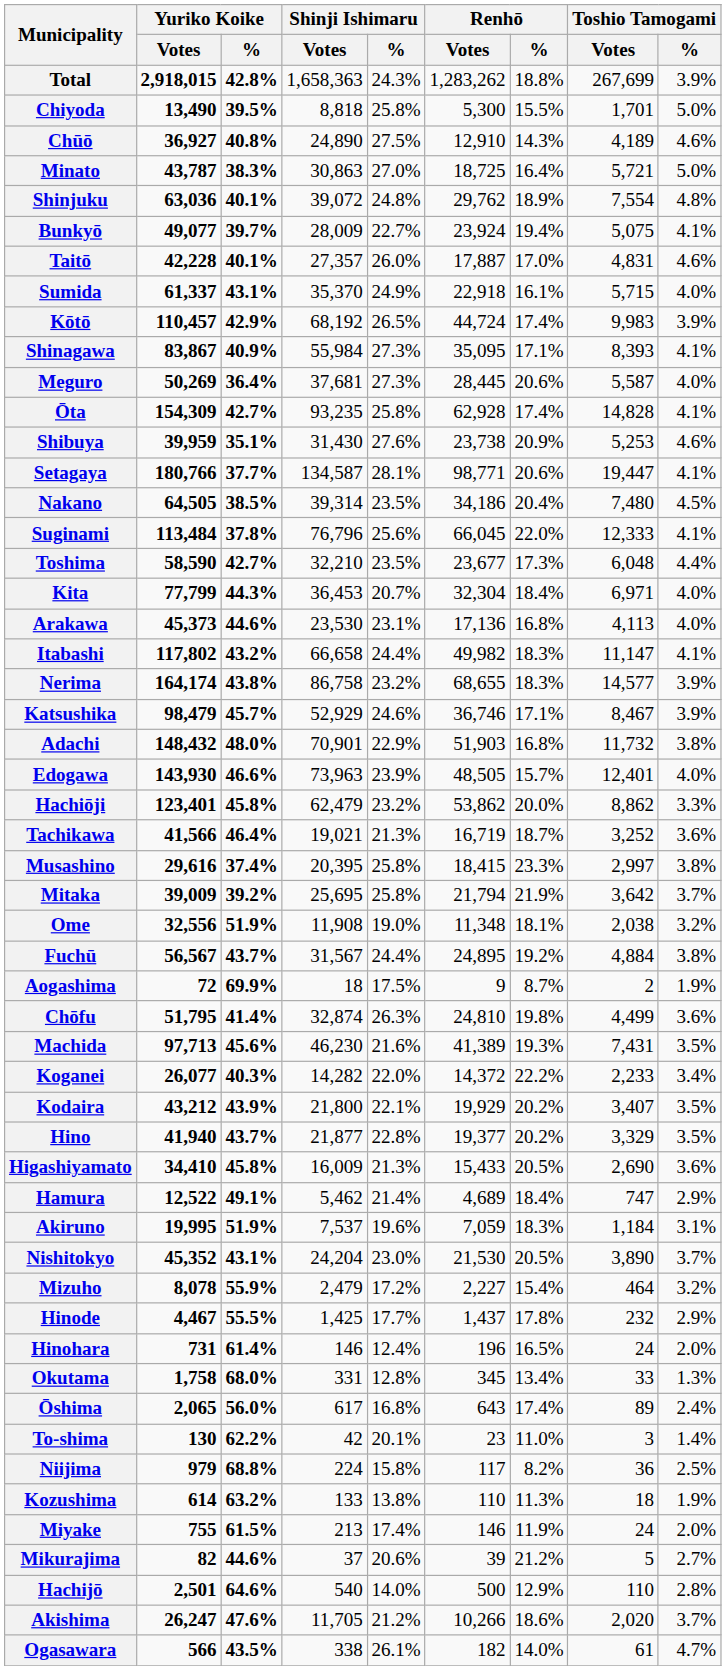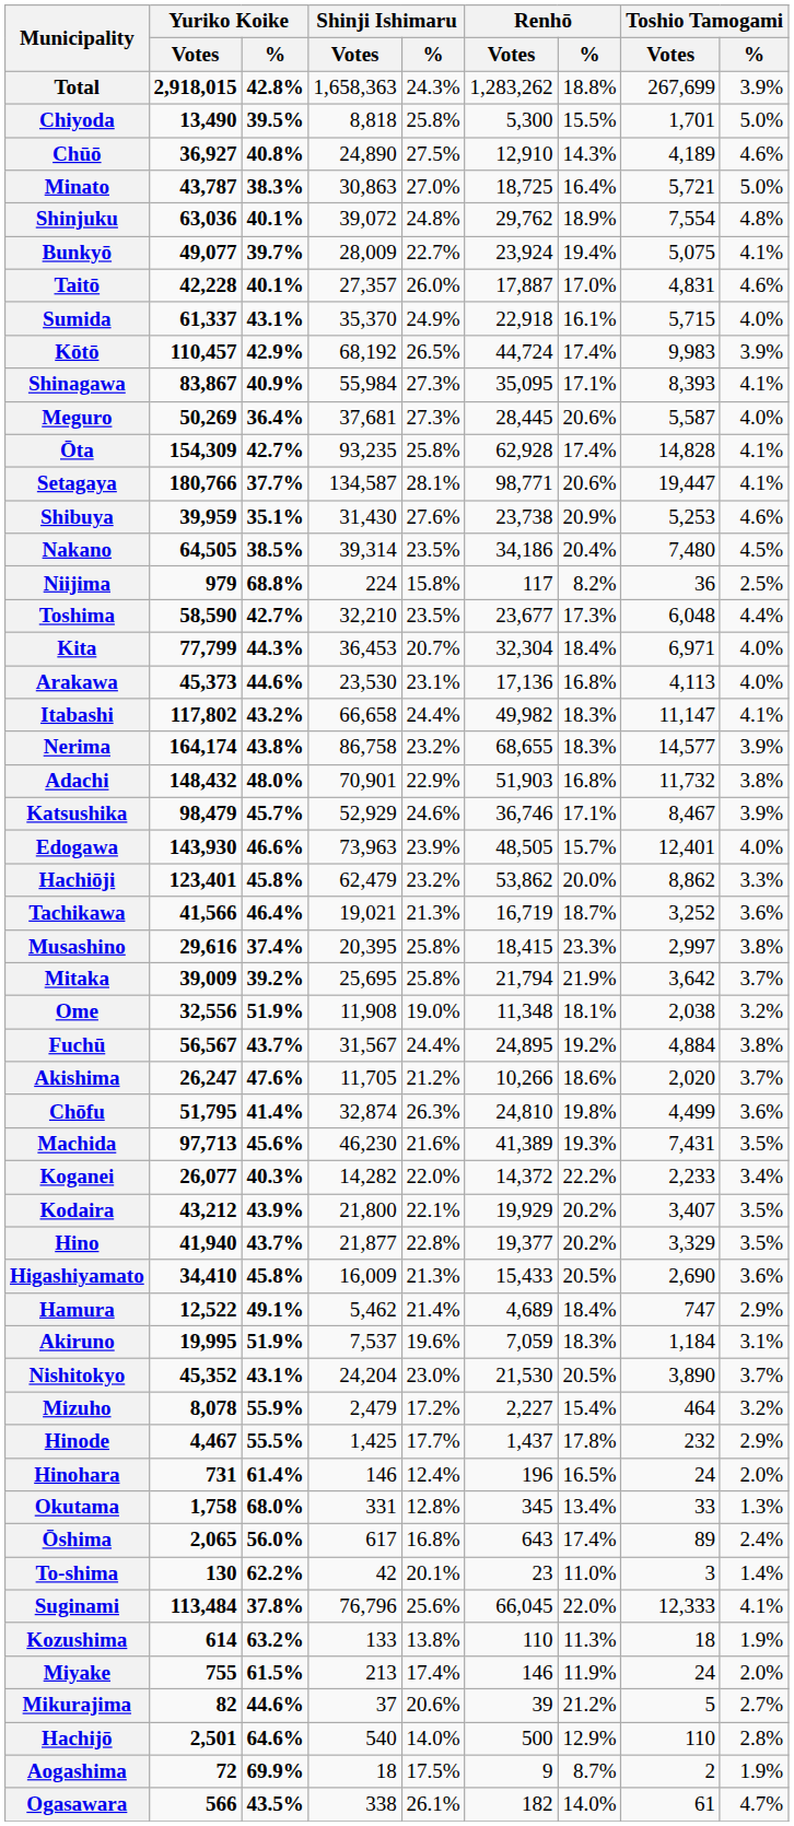rows swapped: Setagaya <-> Shibuya
rows swapped: Suginami <-> Niijima
rows swapped: Adachi <-> Katsushika
rows swapped: Akishima <-> Aogashima
